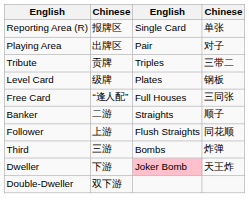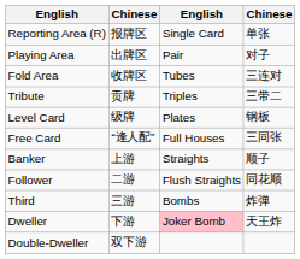+ row: Fold Area | 收牌区 | Tubes | 三连对
Banker | column 2: 二游 -> 上游
Follower | column 2: 上游 -> 二游
